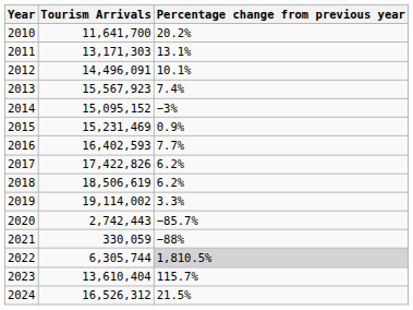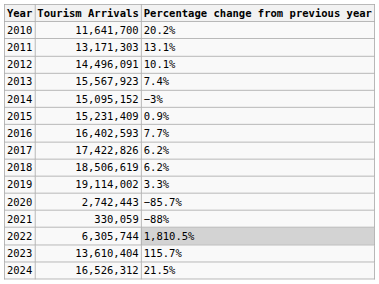2015 | Tourism Arrivals: 15,231,469 -> 15,231,409
